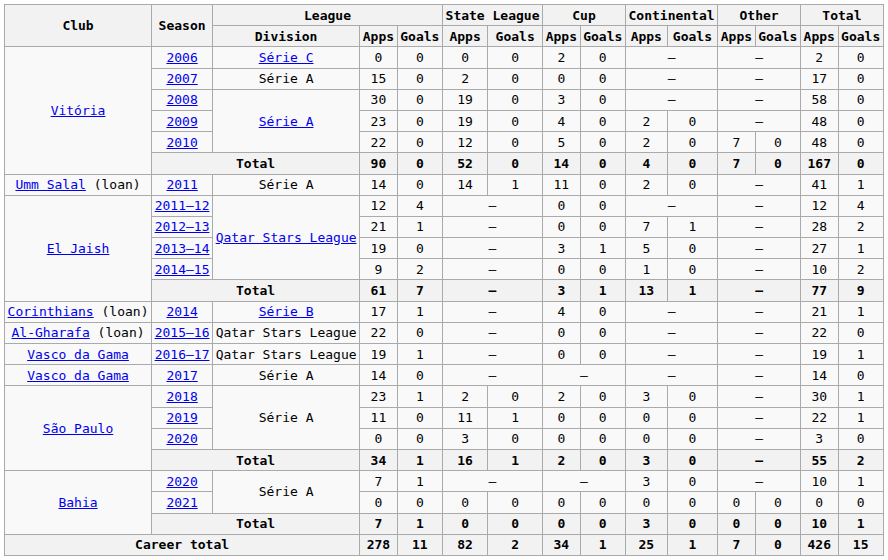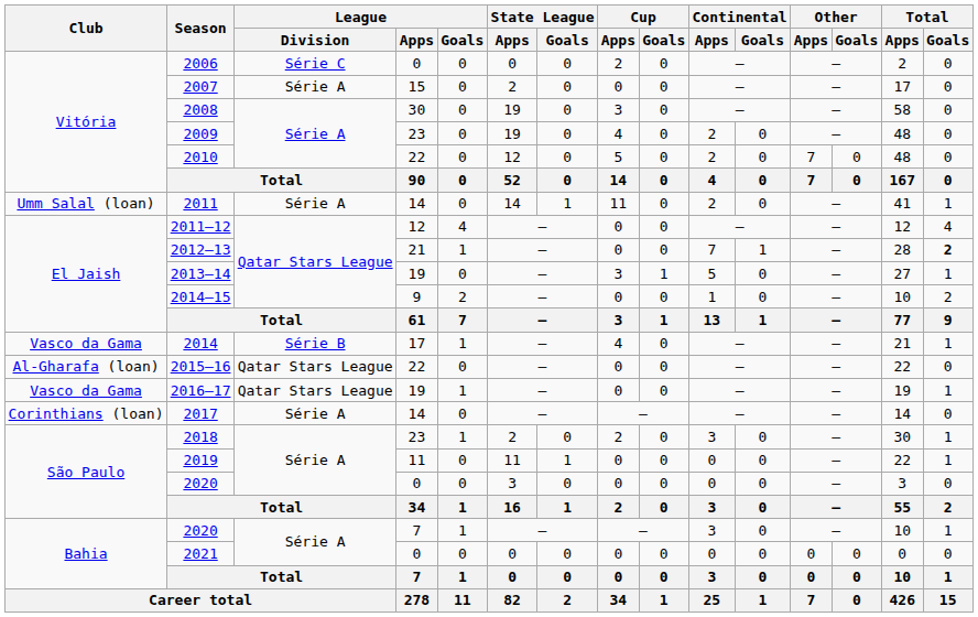2012–13 | Total / Goals: normal -> bold
2014 | Club: Corinthians (loan) -> Vasco da Gama
2017 | Club: Vasco da Gama -> Corinthians (loan)
